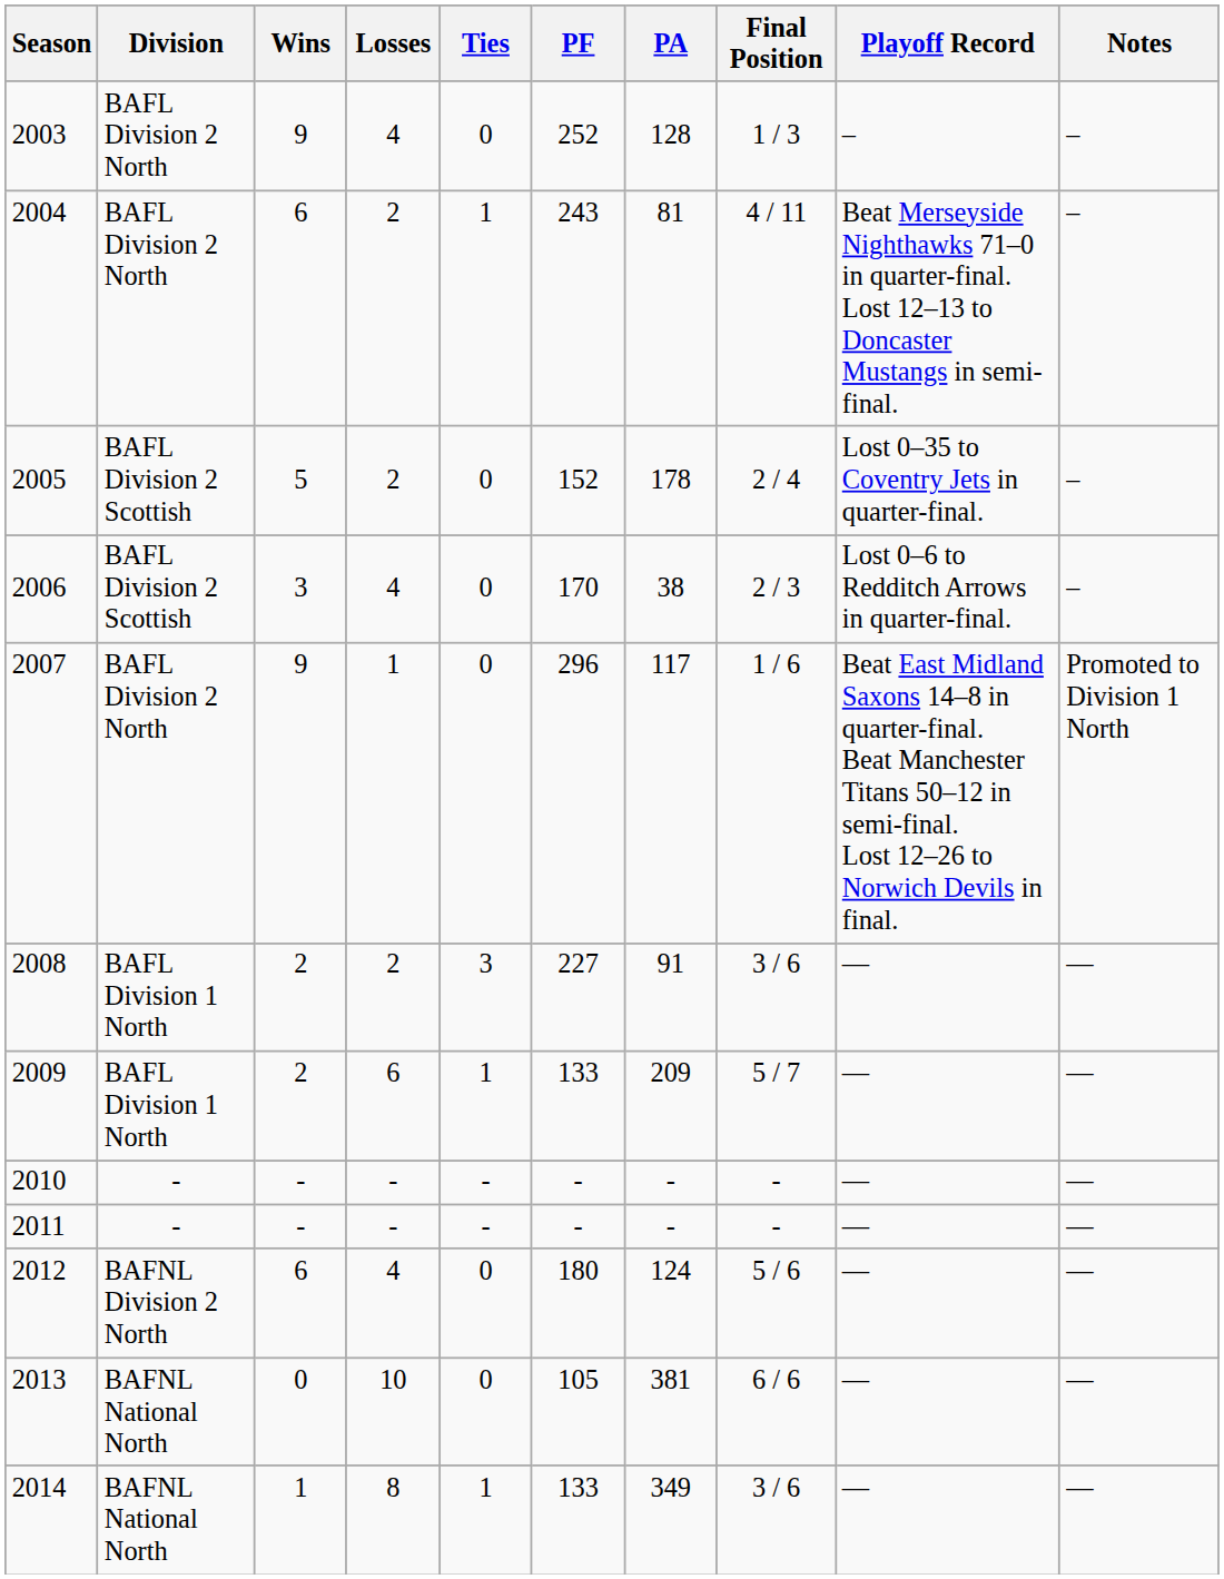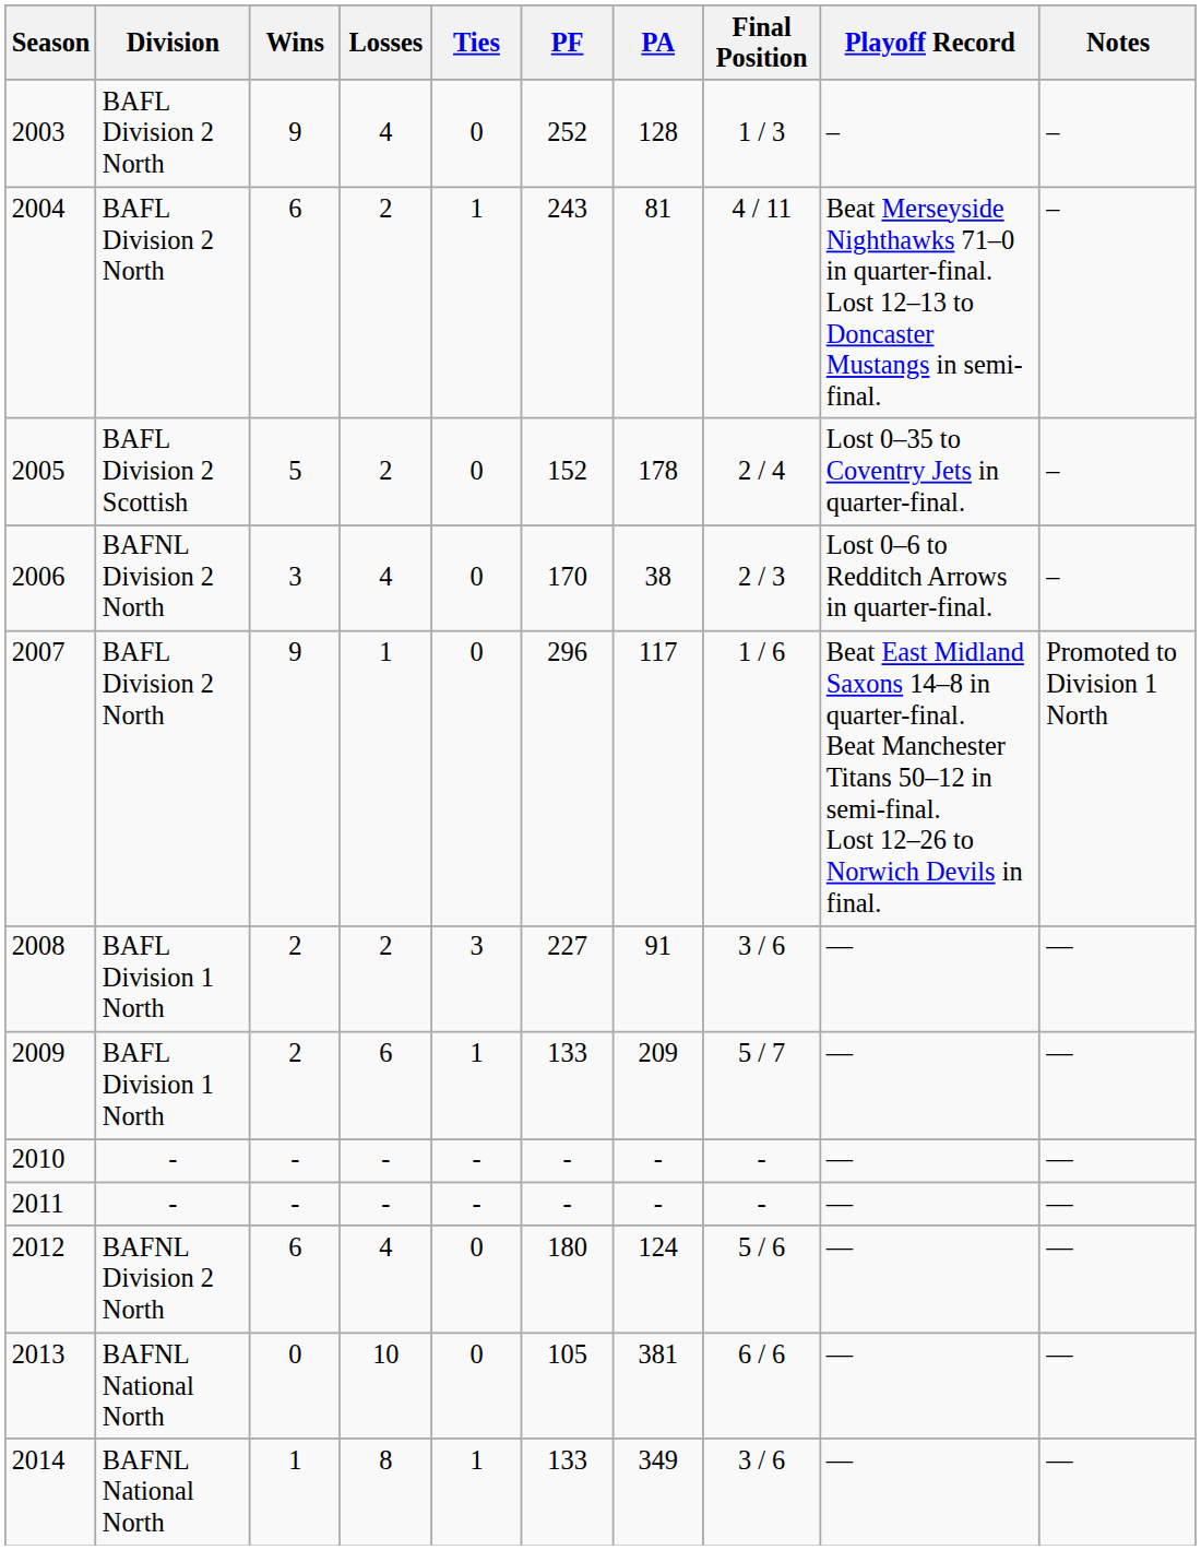2006 | Division: BAFL Division 2 Scottish -> BAFNL Division 2 North
